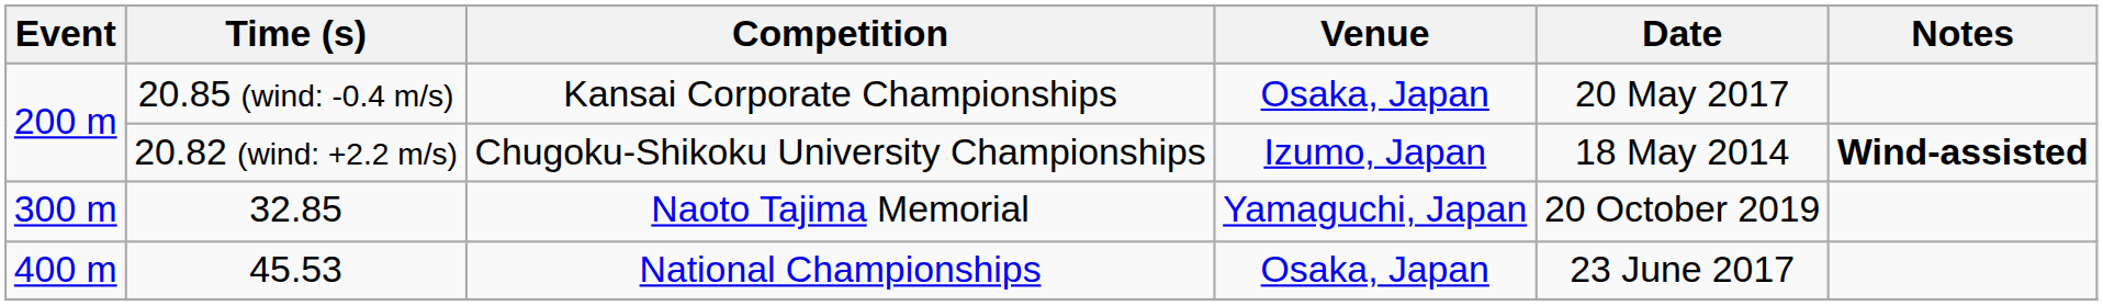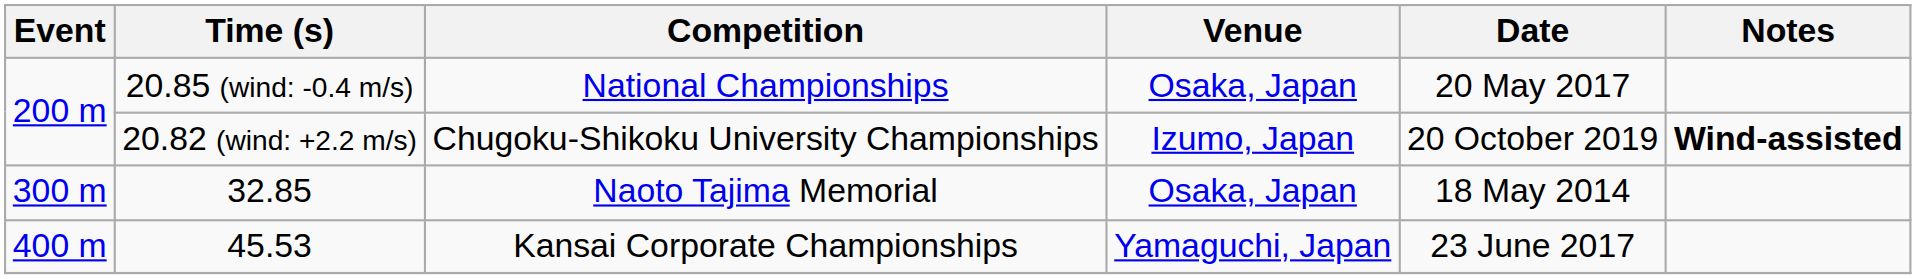20.85 (wind: -0.4 m/s) | Competition: Kansai Corporate Championships -> National Championships
20.82 (wind: +2.2 m/s) | Date: 18 May 2014 -> 20 October 2019
32.85 | Venue: Yamaguchi, Japan -> Osaka, Japan
32.85 | Date: 20 October 2019 -> 18 May 2014
45.53 | Competition: National Championships -> Kansai Corporate Championships
45.53 | Venue: Osaka, Japan -> Yamaguchi, Japan
